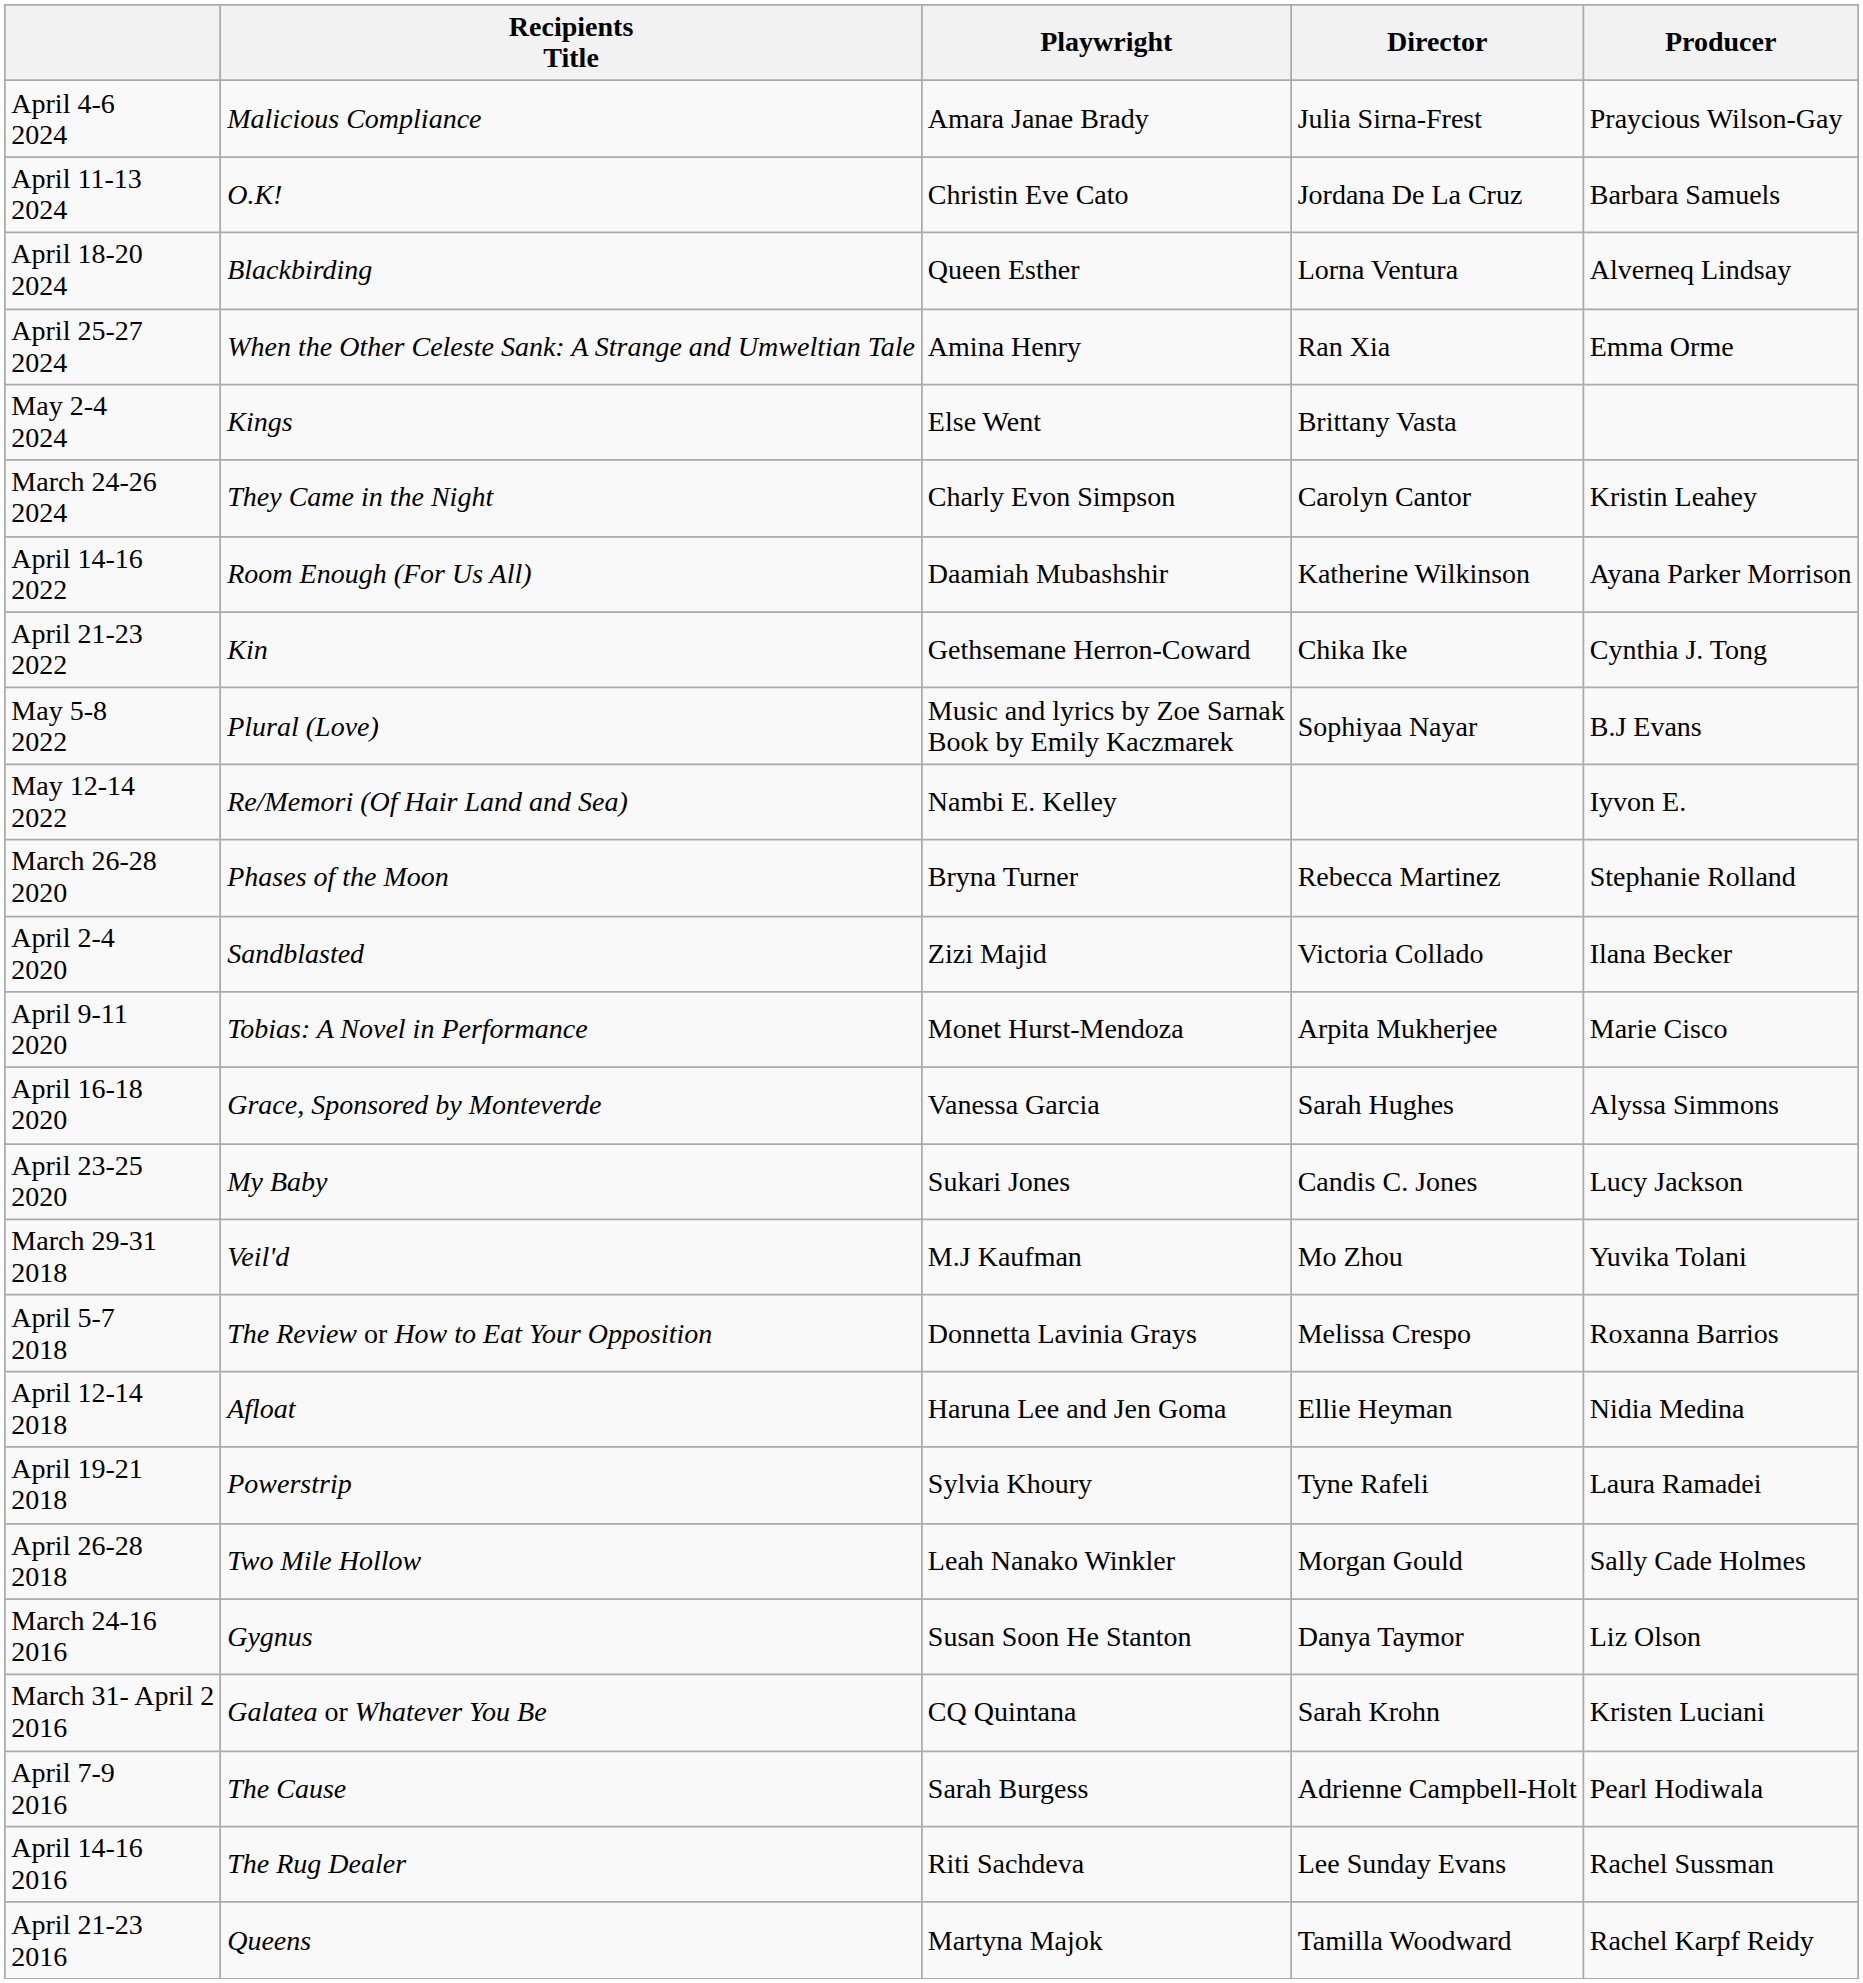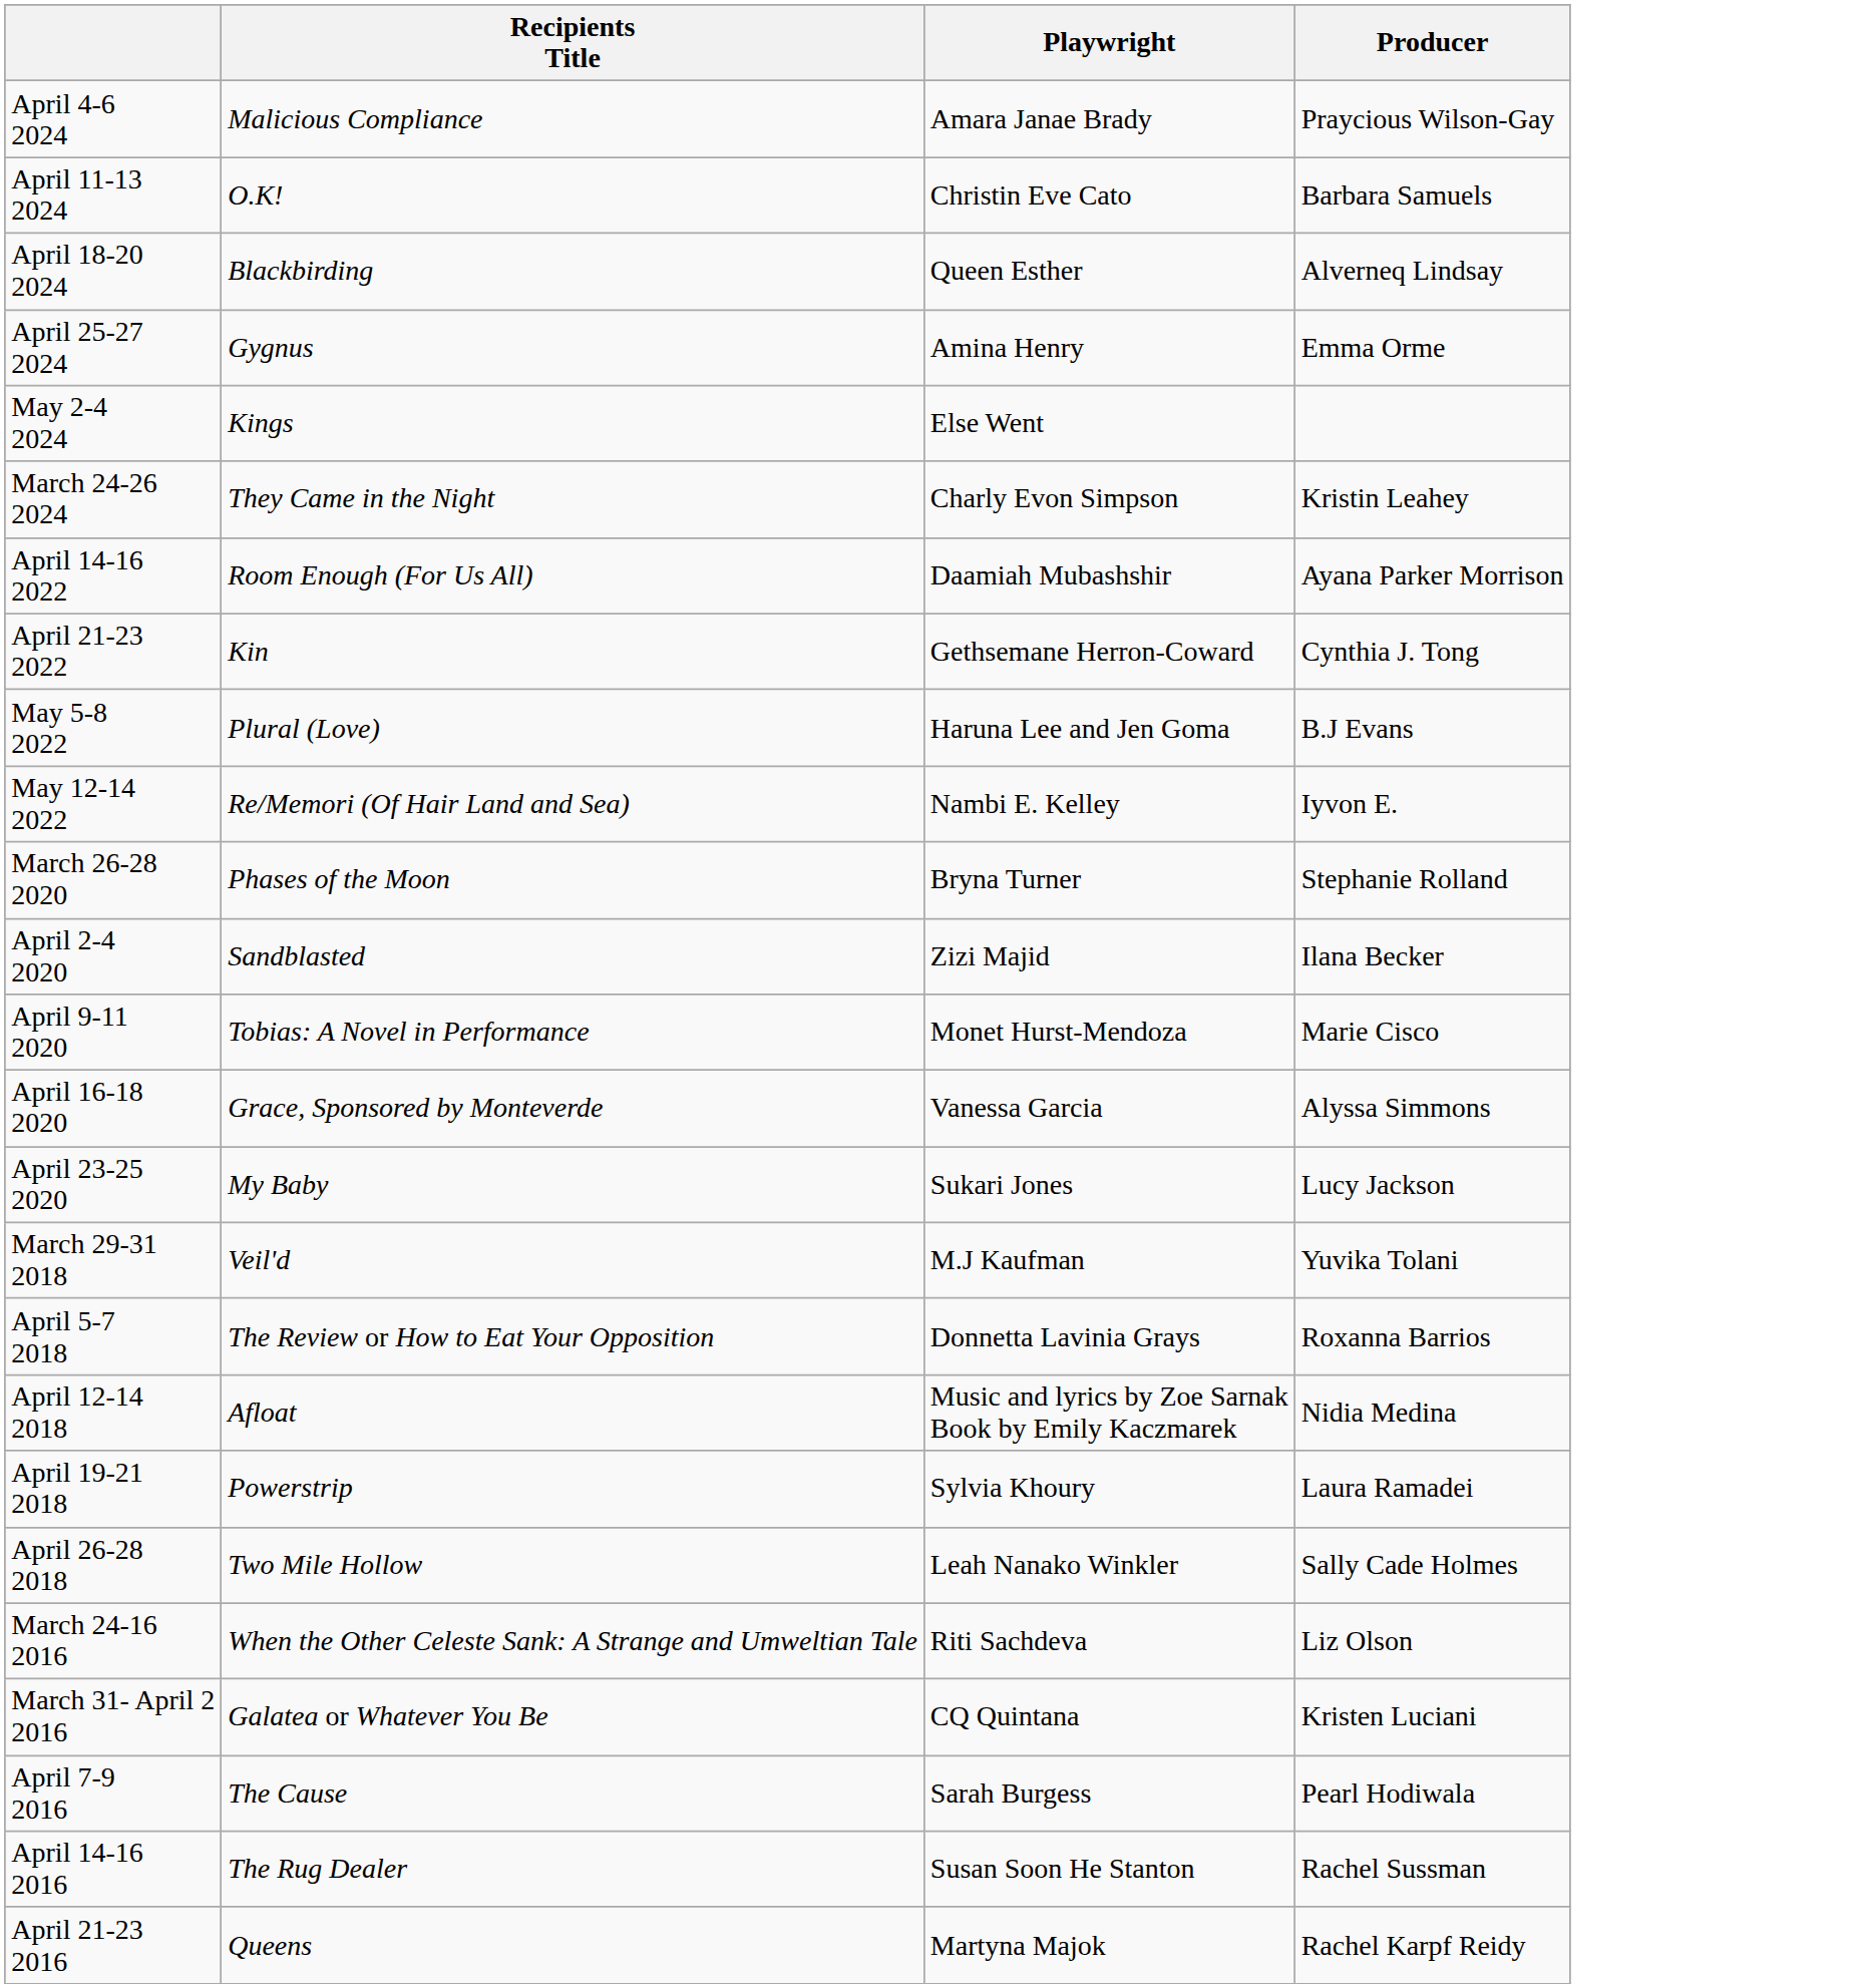- column: Director | Julia Sirna-Frest | Jordana De La Cruz | Lorna Ventura | Ran Xia | Brittany Vasta | Carolyn Cantor | Katherine Wilkinson | Chika Ike | Sophiyaa Nayar | Rebecca Martinez | Victoria Collado | Arpita Mukherjee | Sarah Hughes | Candis C. Jones | Mo Zhou | Melissa Crespo | Ellie Heyman | Tyne Rafeli | Morgan Gould | Danya Taymor | Sarah Krohn | Adrienne Campbell-Holt | Lee Sunday Evans | Tamilla Woodward
April 25-27 2024 | Recipients Title: When the Other Celeste Sank: A Strange and Umweltian Tale -> Gygnus
May 5-8 2022 | Playwright: Music and lyrics by Zoe Sarnak Book by Emily Kaczmarek -> Haruna Lee and Jen Goma
April 12-14 2018 | Playwright: Haruna Lee and Jen Goma -> Music and lyrics by Zoe Sarnak Book by Emily Kaczmarek
March 24-16 2016 | Recipients Title: Gygnus -> When the Other Celeste Sank: A Strange and Umweltian Tale
March 24-16 2016 | Playwright: Susan Soon He Stanton -> Riti Sachdeva
April 14-16 2016 | Playwright: Riti Sachdeva -> Susan Soon He Stanton
